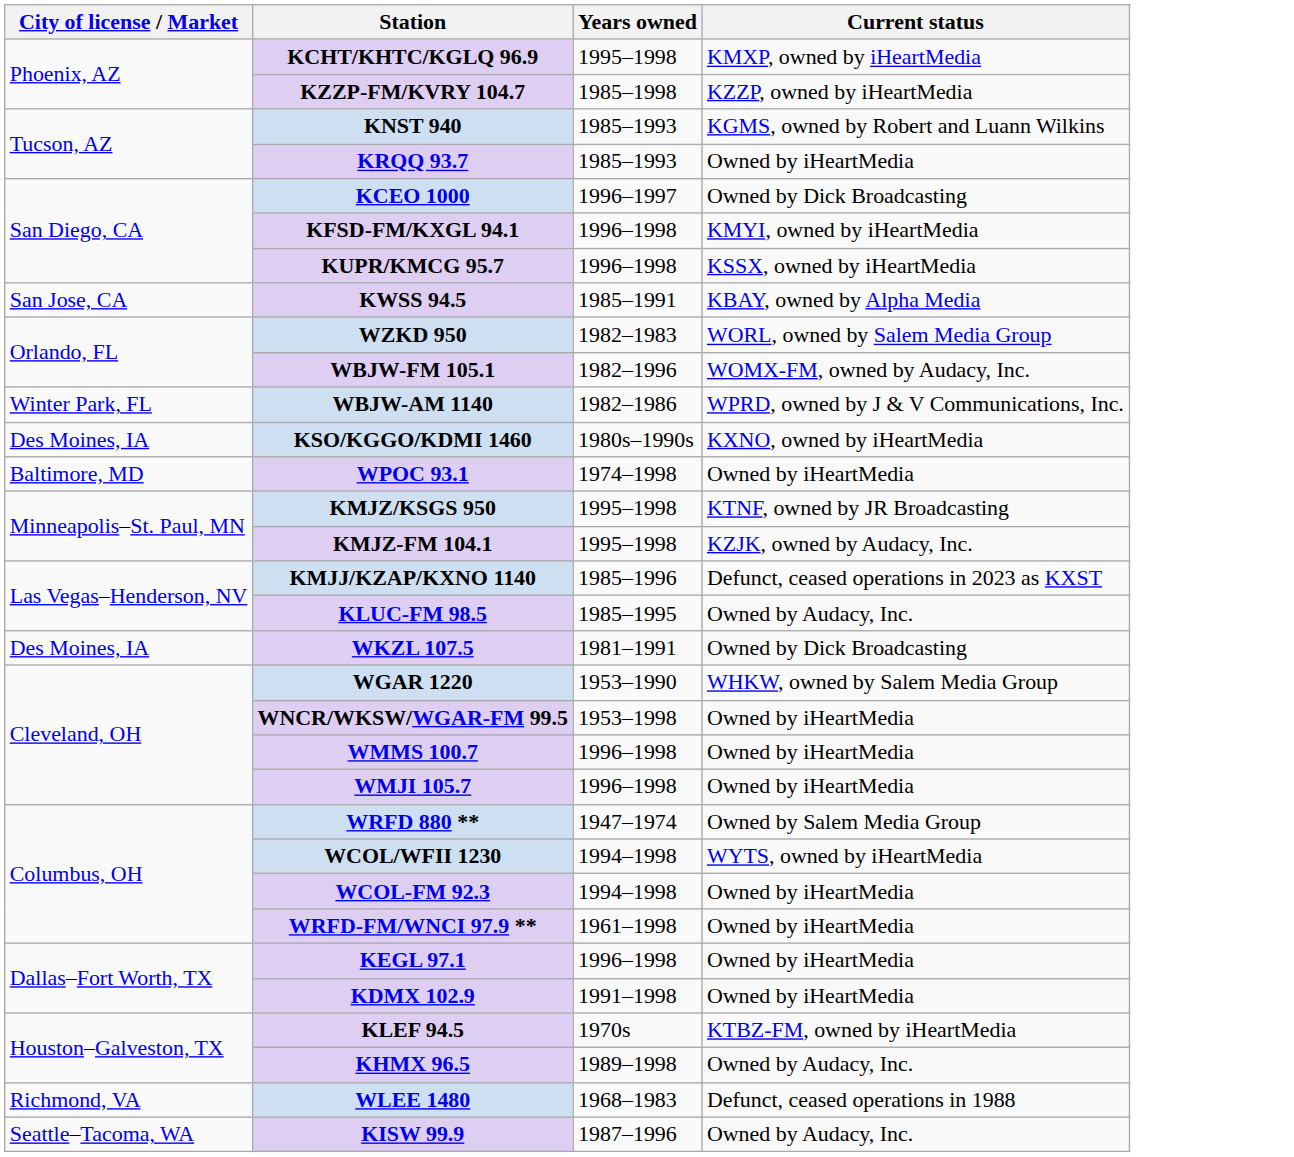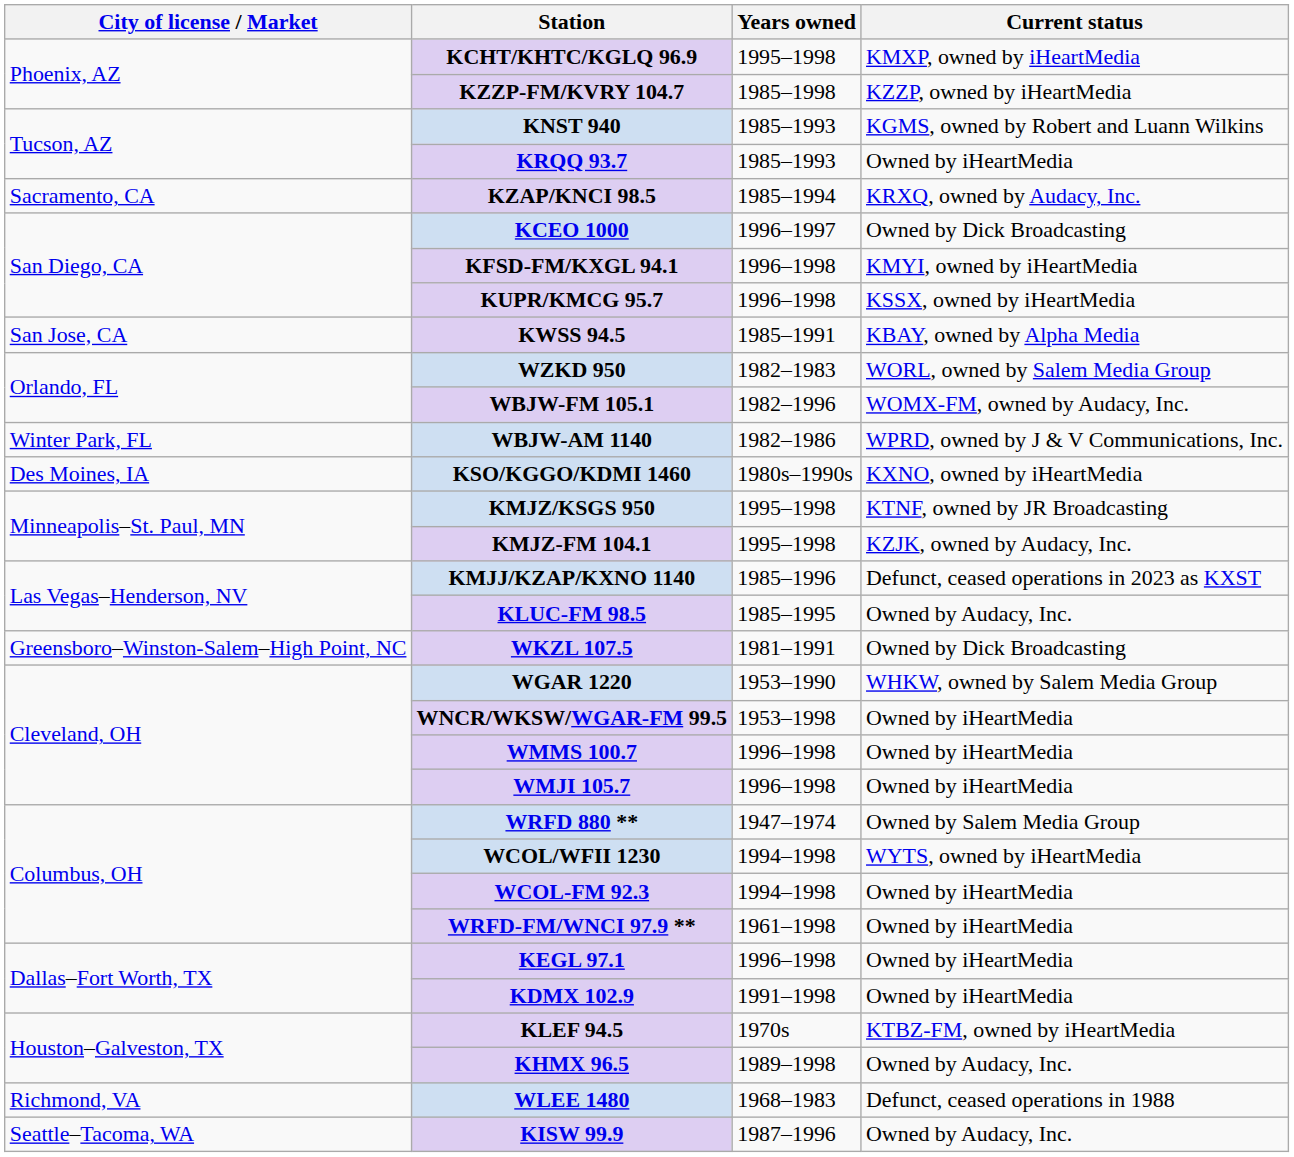+ row: Sacramento, CA | KZAP/KNCI 98.5 | 1985–1994 | KRXQ, owned by Audacy, Inc.
- row: Baltimore, MD | WPOC 93.1 | 1974–1998 | Owned by iHeartMedia
WKZL 107.5 | City of license / Market: Des Moines, IA -> Greensboro–Winston-Salem–High Point, NC
